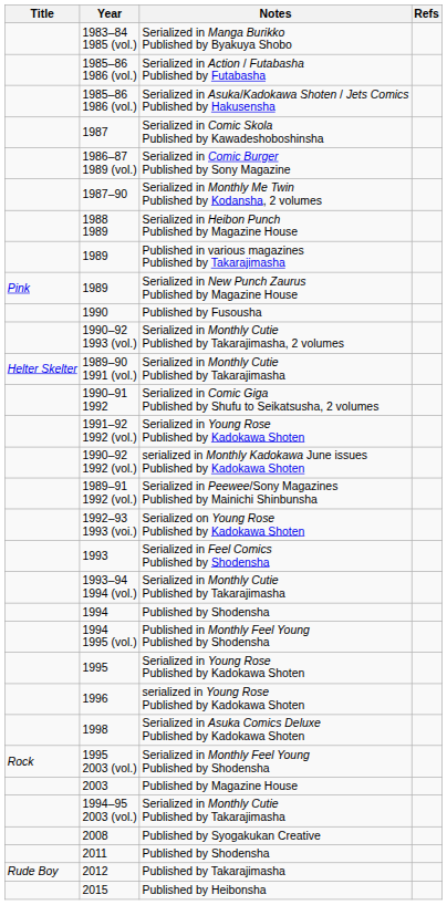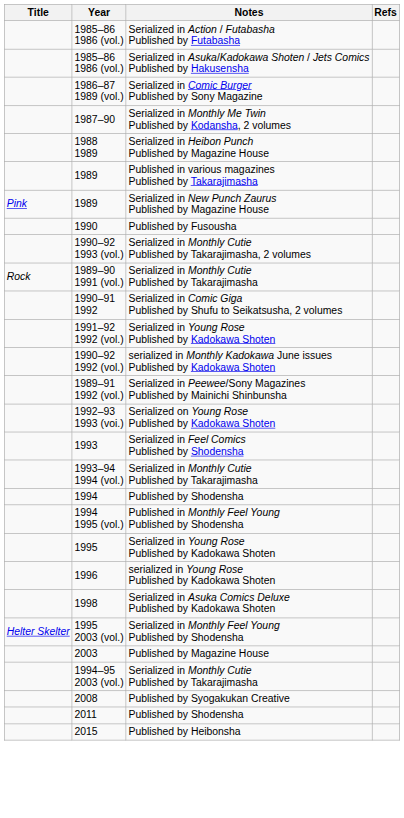- row: 1983–84 1985 (vol.) | Serialized in Manga Burikko Published by Byakuya Shobo
- row: 1987 | Serialized in Comic Skola Published by Kawadeshoboshinsha
1989–90 1991 (vol.) | Title: Helter Skelter -> Rock
1995 2003 (vol.) | Title: Rock -> Helter Skelter
- row: Rude Boy | 2012 | Published by Takarajimasha
